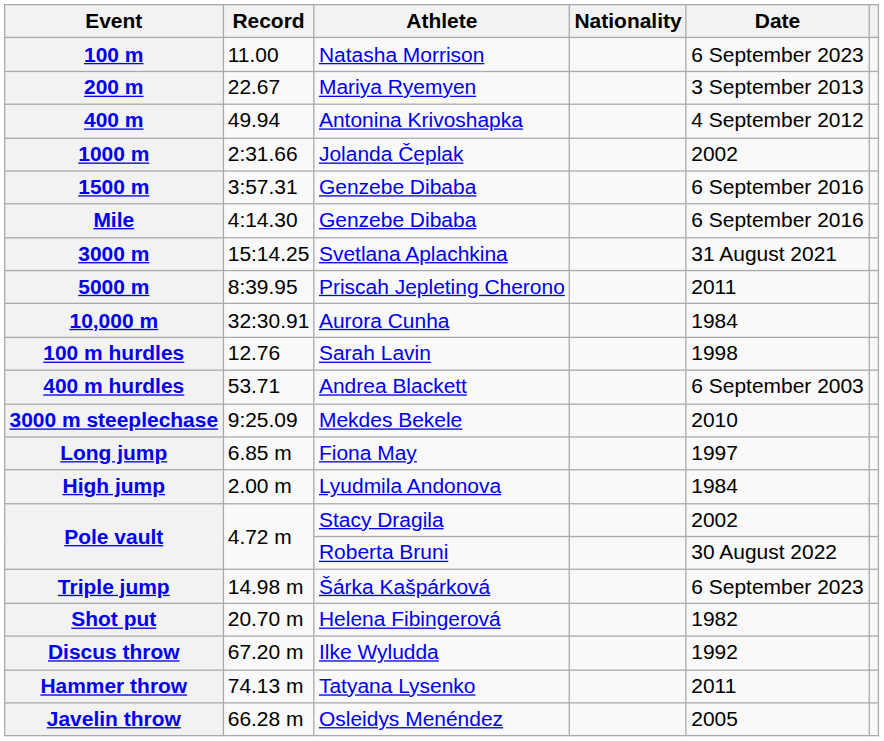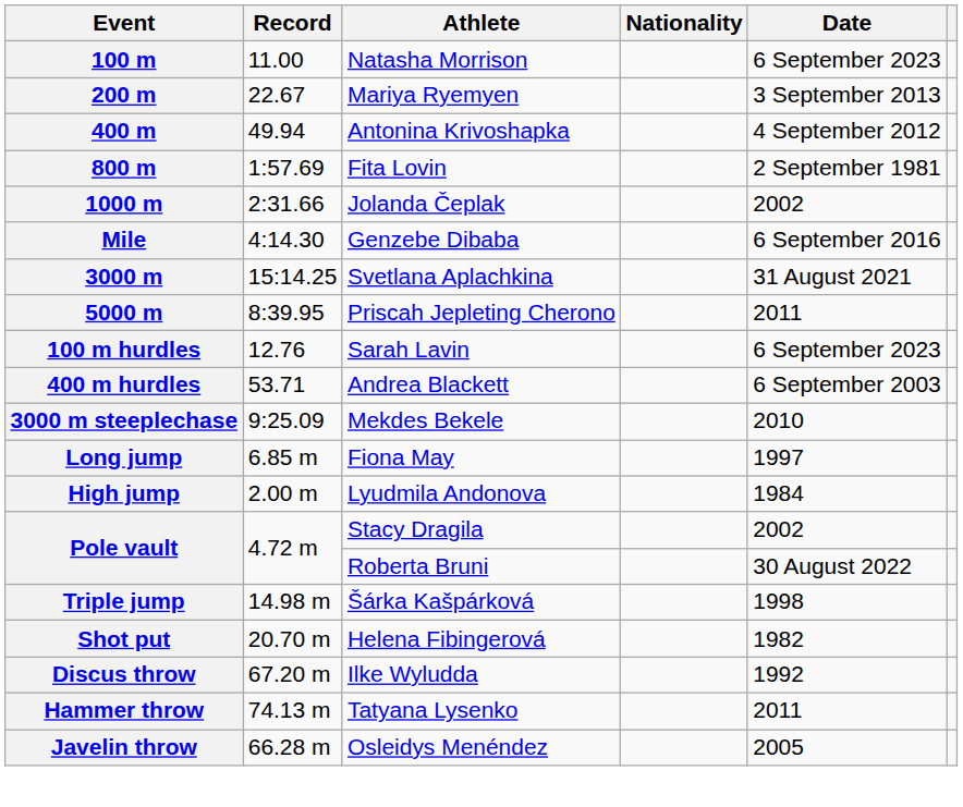+ row: 800 m | 1:57.69 | Fita Lovin | 2 September 1981
- row: 1500 m | 3:57.31 | Genzebe Dibaba | 6 September 2016
- row: 10,000 m | 32:30.91 | Aurora Cunha | 1984
100 m hurdles | Date: 1998 -> 6 September 2023
Triple jump | Date: 6 September 2023 -> 1998
